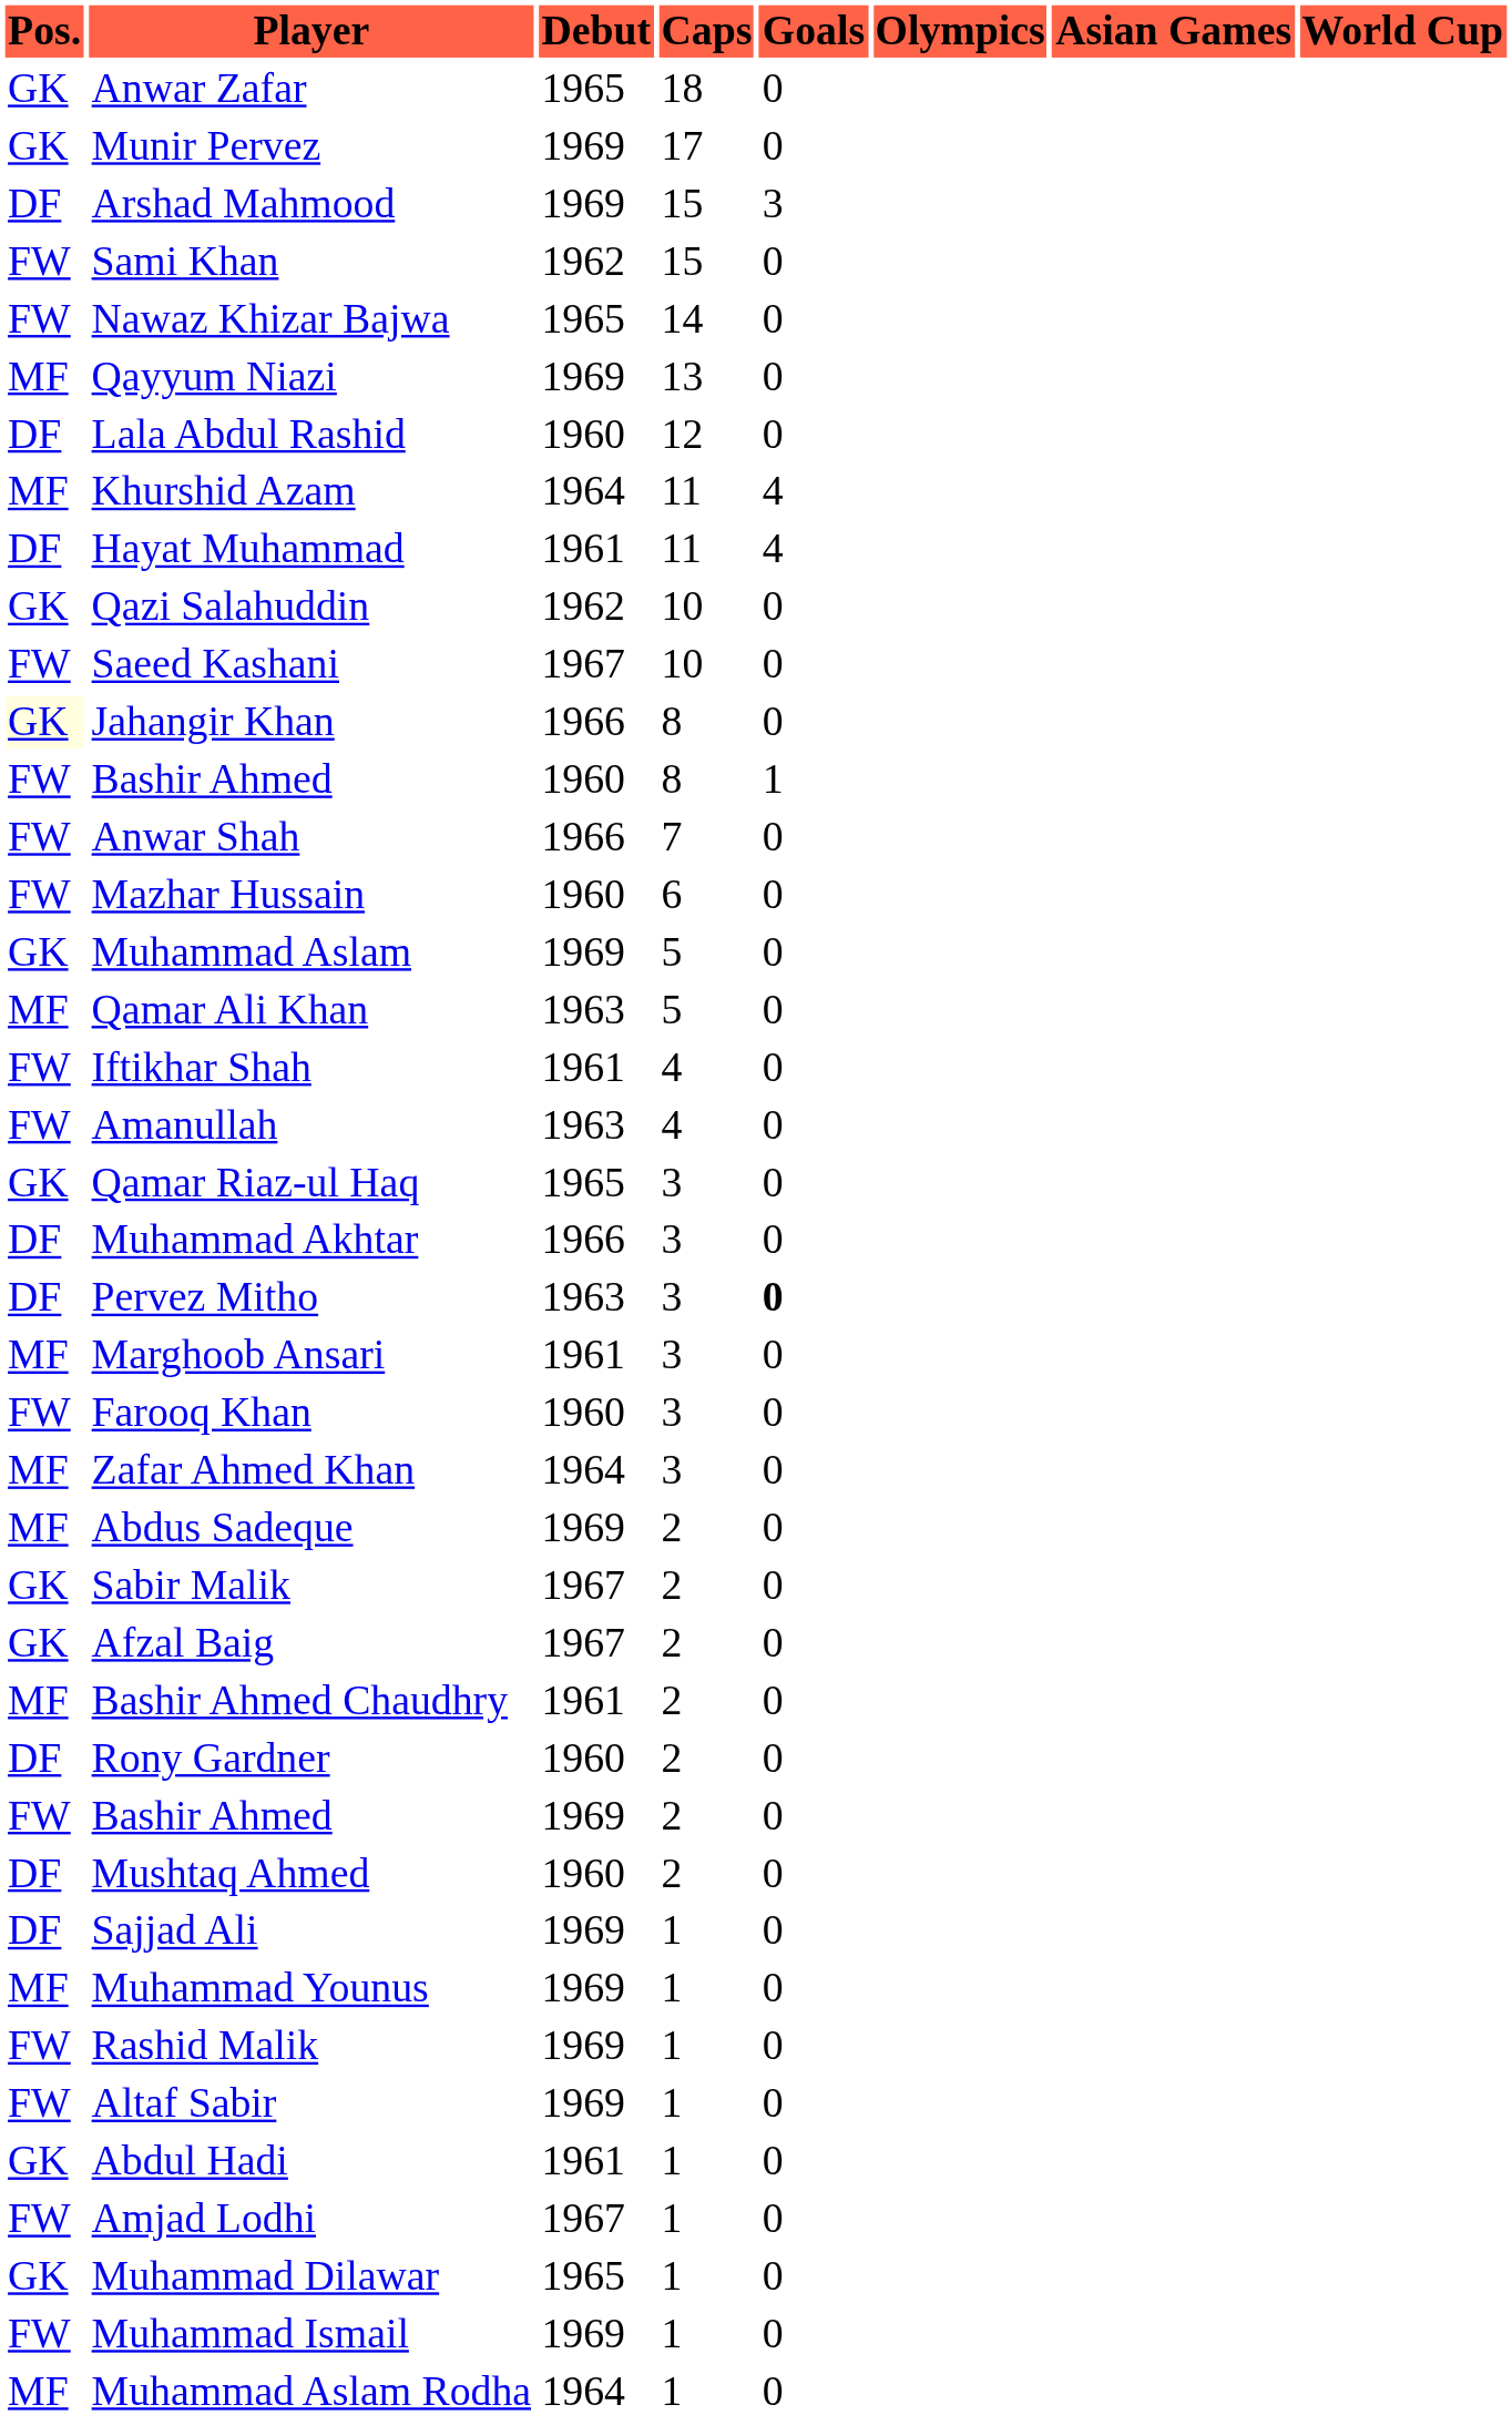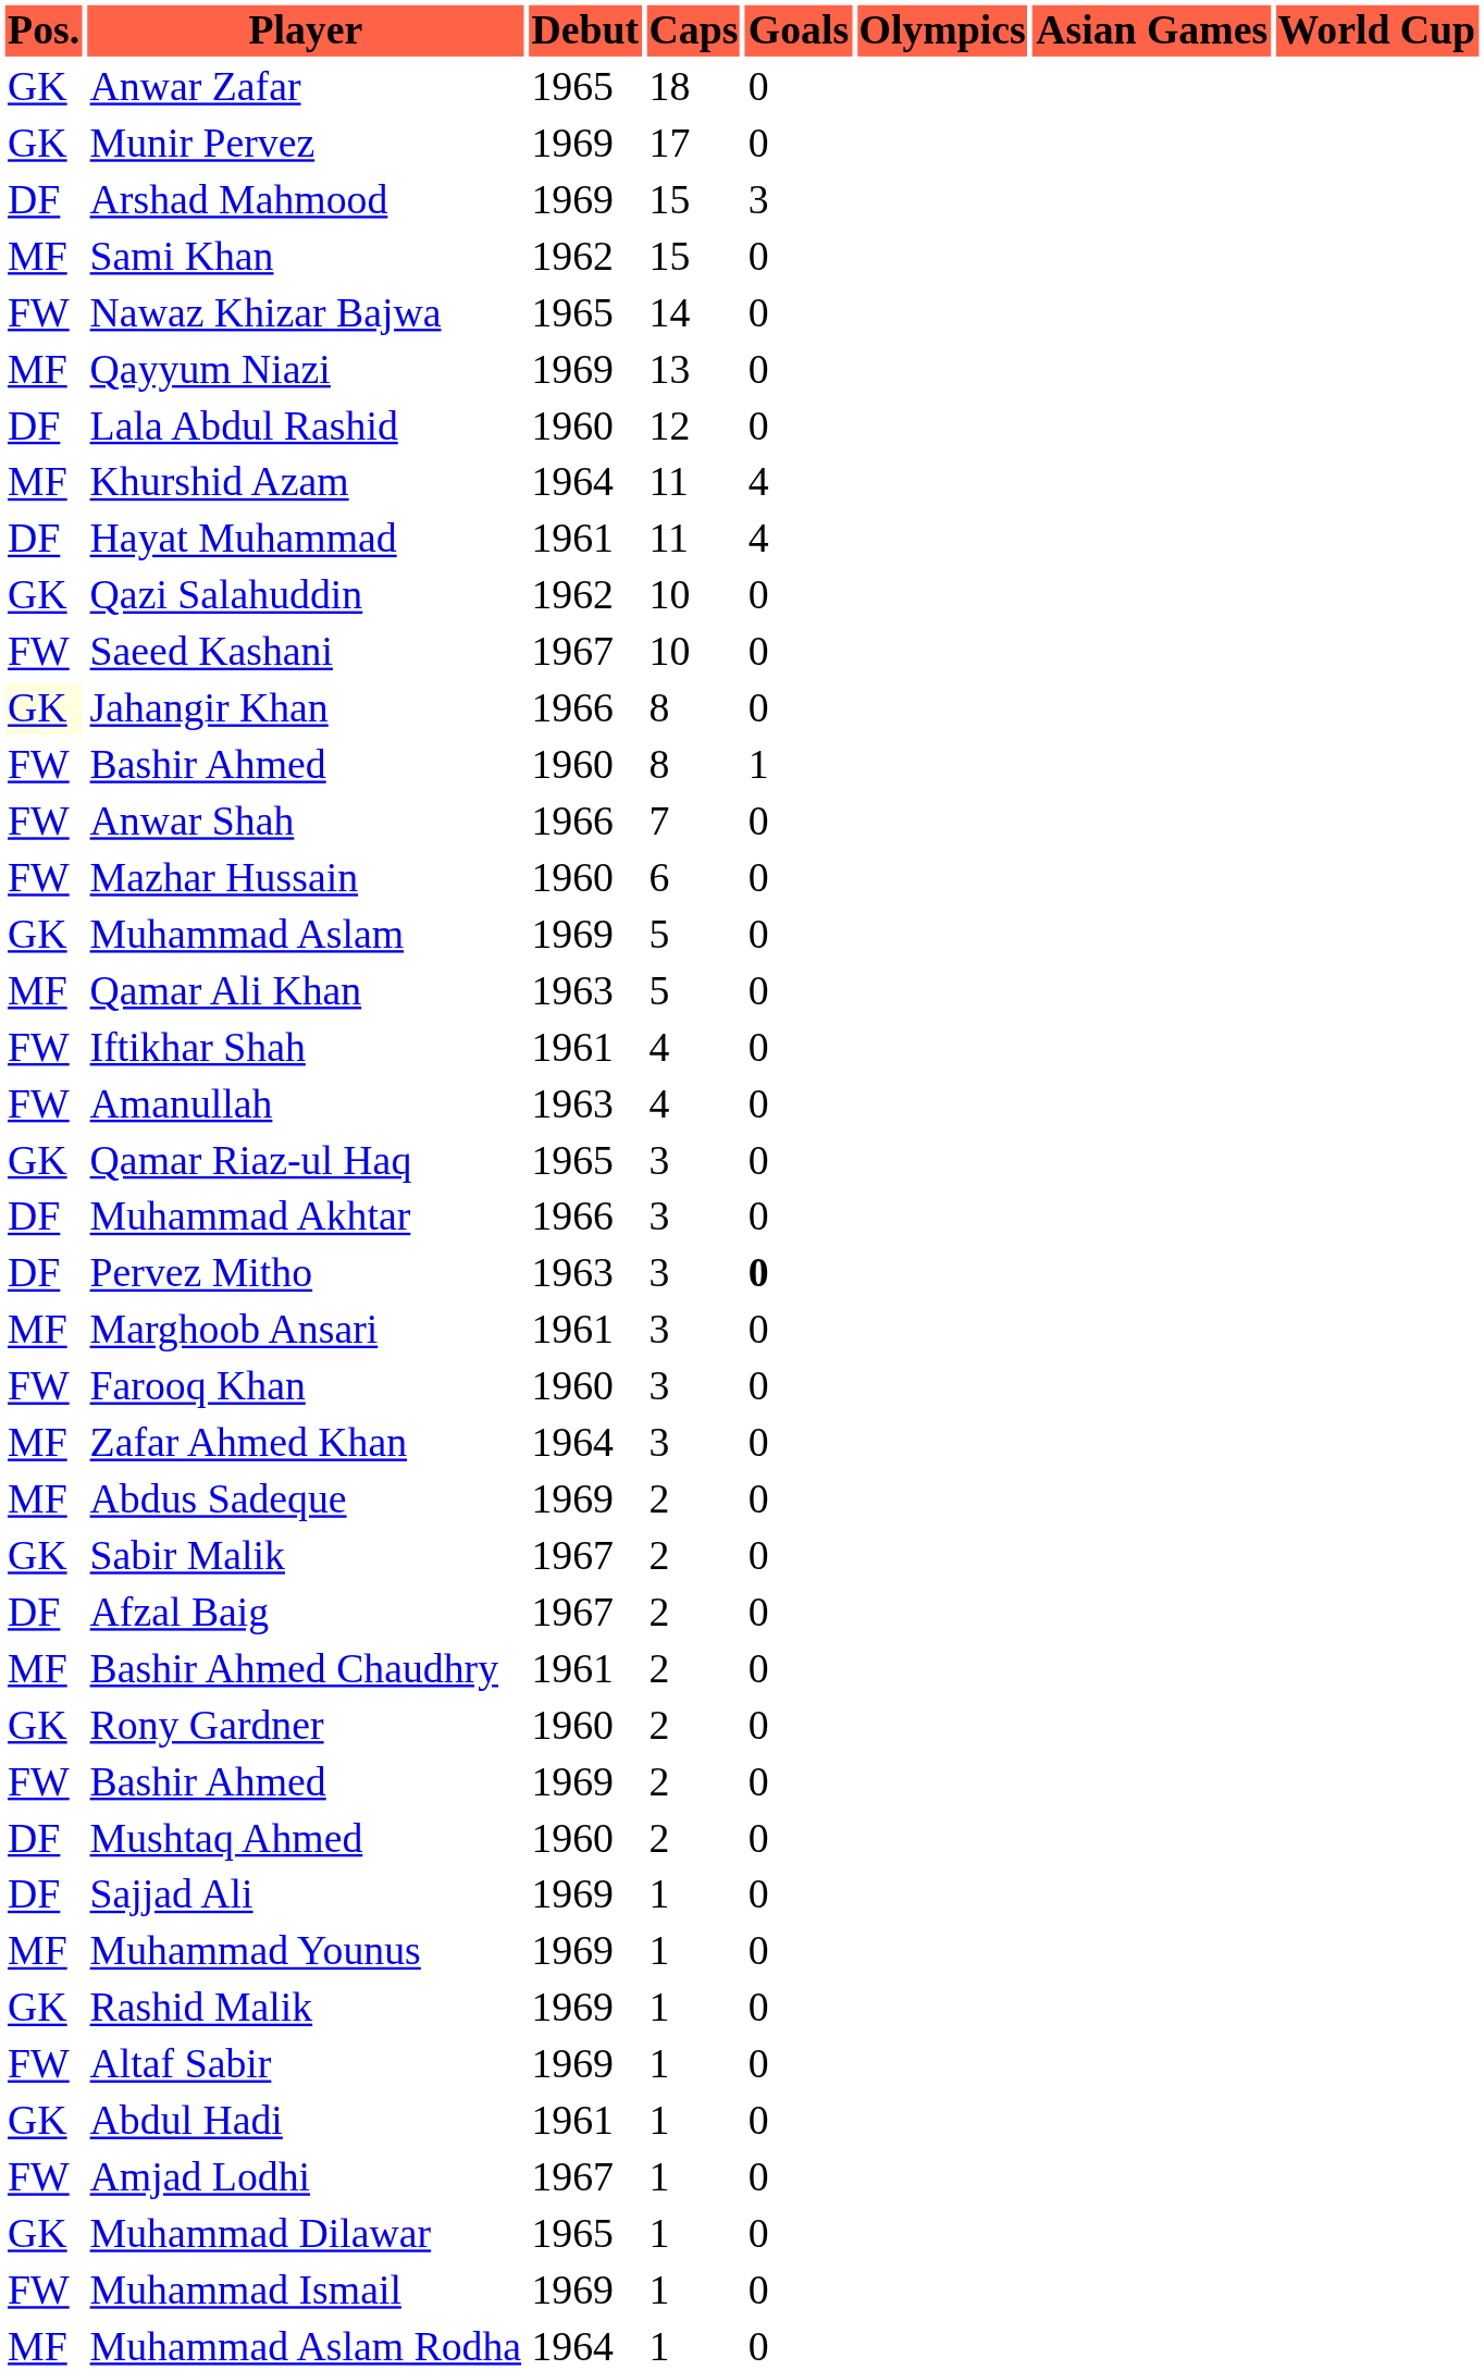Sami Khan | Pos.: FW -> MF
Afzal Baig | Pos.: GK -> DF
Rony Gardner | Pos.: DF -> GK
Rashid Malik | Pos.: FW -> GK
